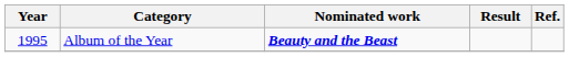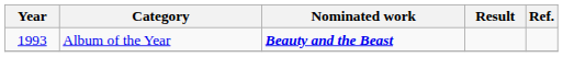Album of the Year | Year: 1995 -> 1993
